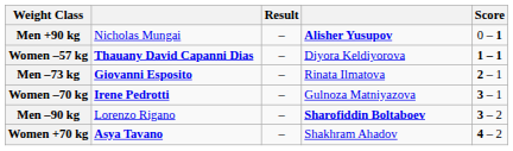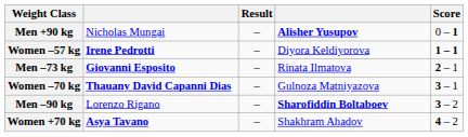Women –57 kg | column 2: Thauany David Capanni Dias -> Irene Pedrotti
Women –70 kg | column 2: Irene Pedrotti -> Thauany David Capanni Dias
